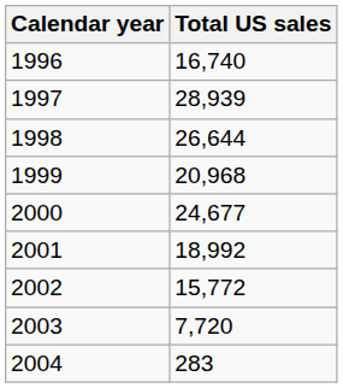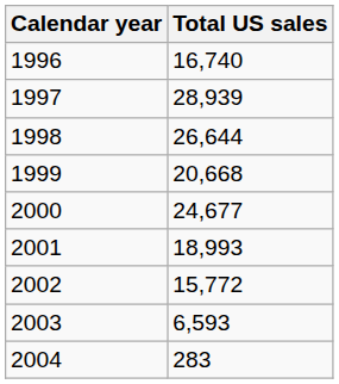1999 | Total US sales: 20,968 -> 20,668
2001 | Total US sales: 18,992 -> 18,993
2003 | Total US sales: 7,720 -> 6,593
